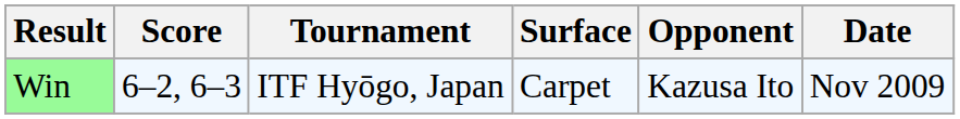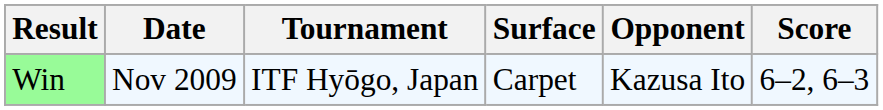columns swapped: Date <-> Score
